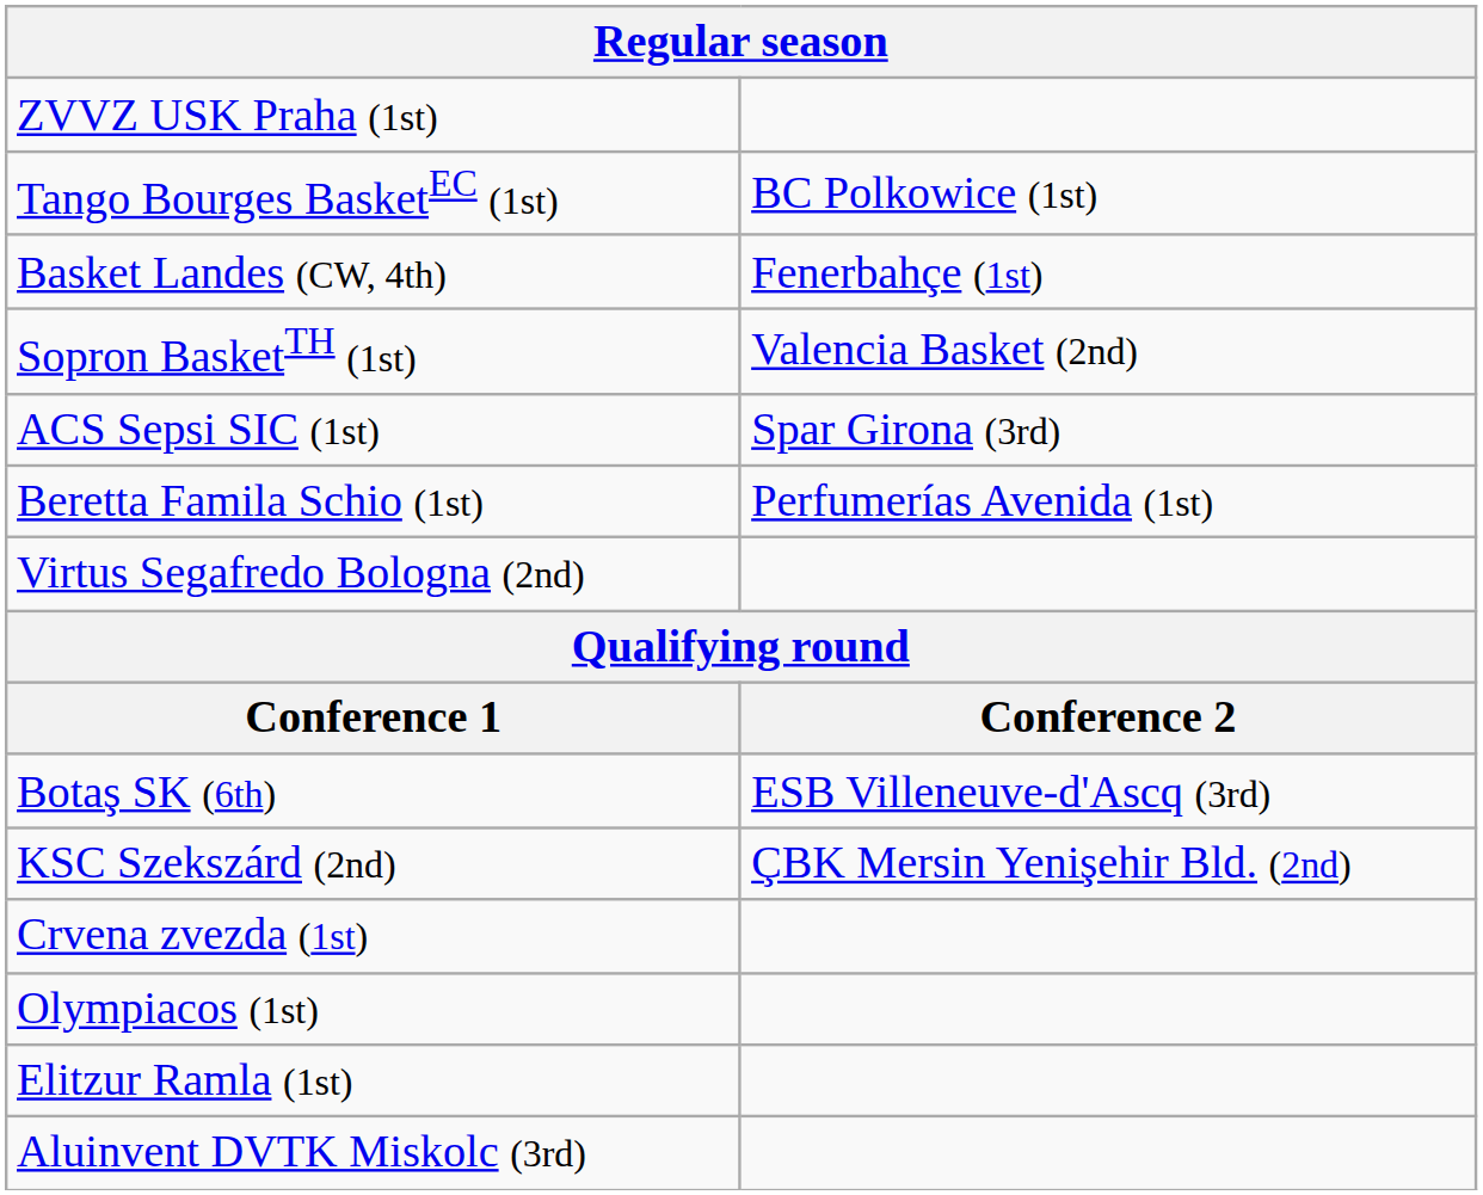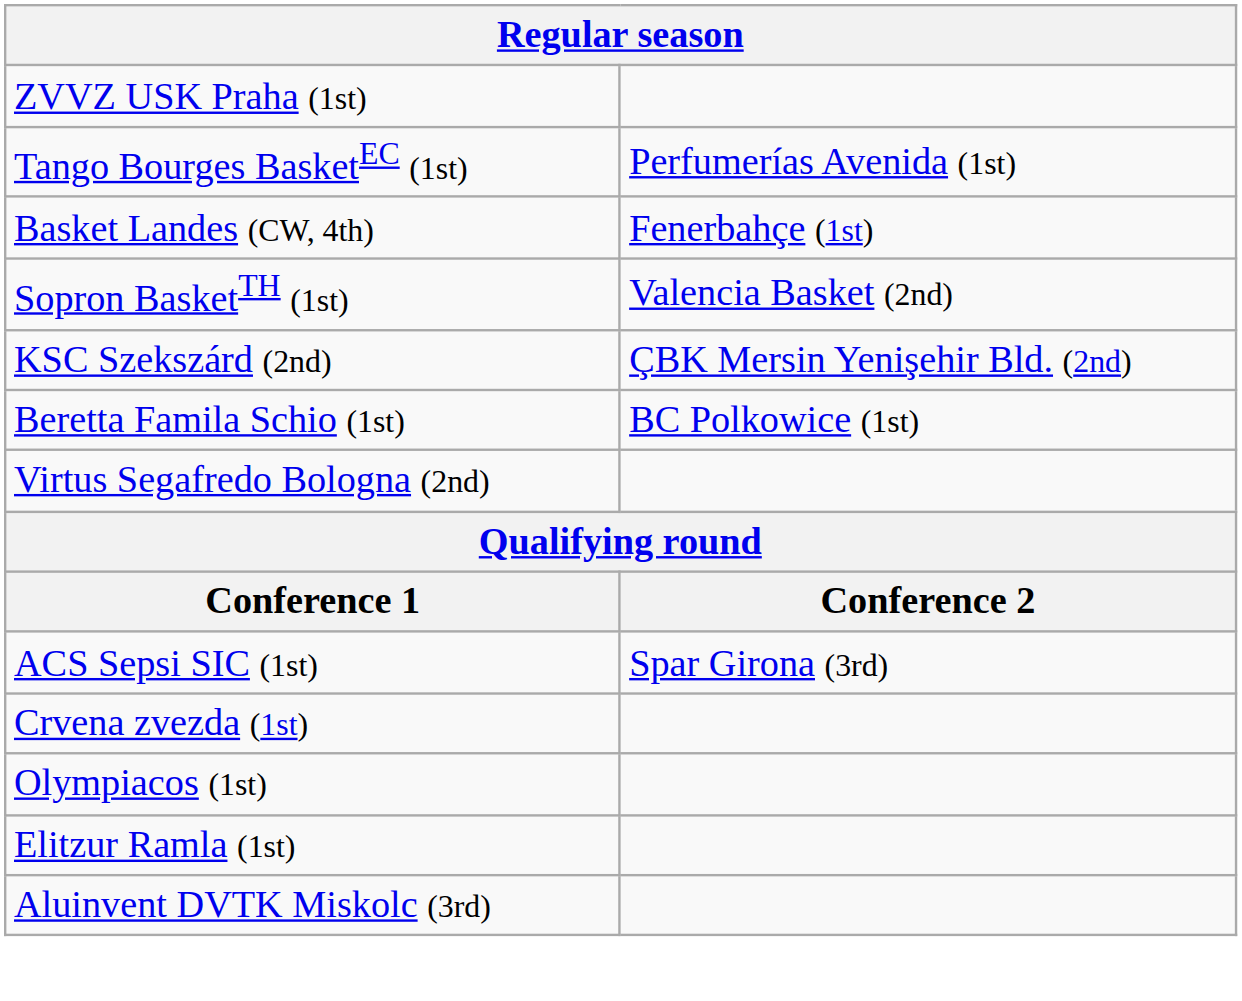Tango Bourges BasketEC (1st) | column 2: BC Polkowice (1st) -> Perfumerías Avenida (1st)
rows swapped: KSC Szekszárd (2nd) <-> ACS Sepsi SIC (1st)
Beretta Famila Schio (1st) | column 2: Perfumerías Avenida (1st) -> BC Polkowice (1st)
- row: Botaş SK (6th) | ESB Villeneuve-d'Ascq (3rd)
